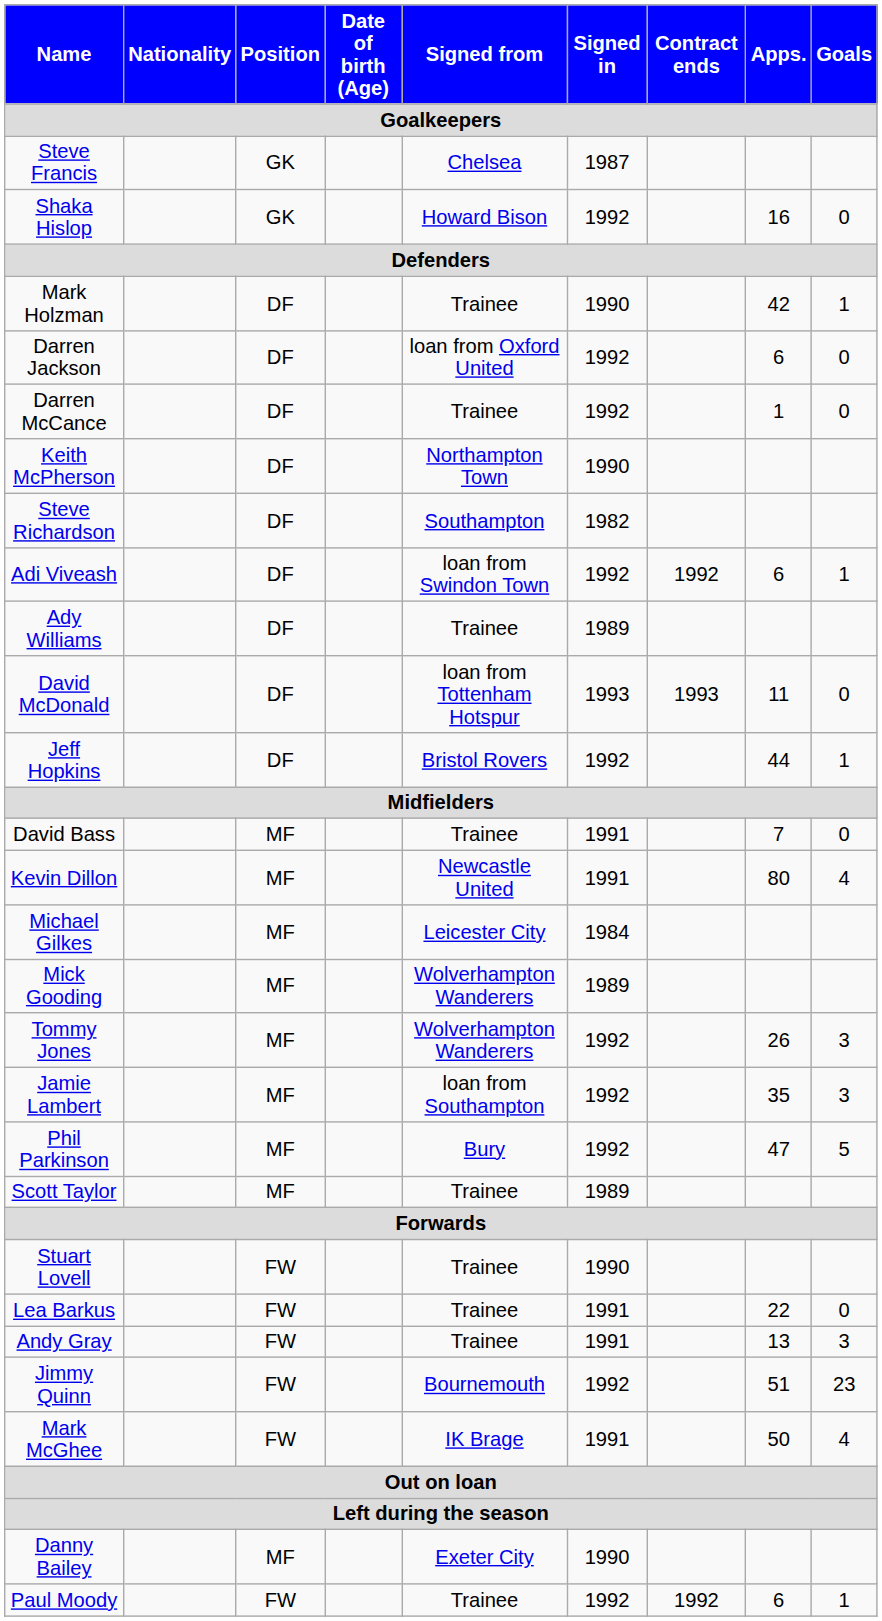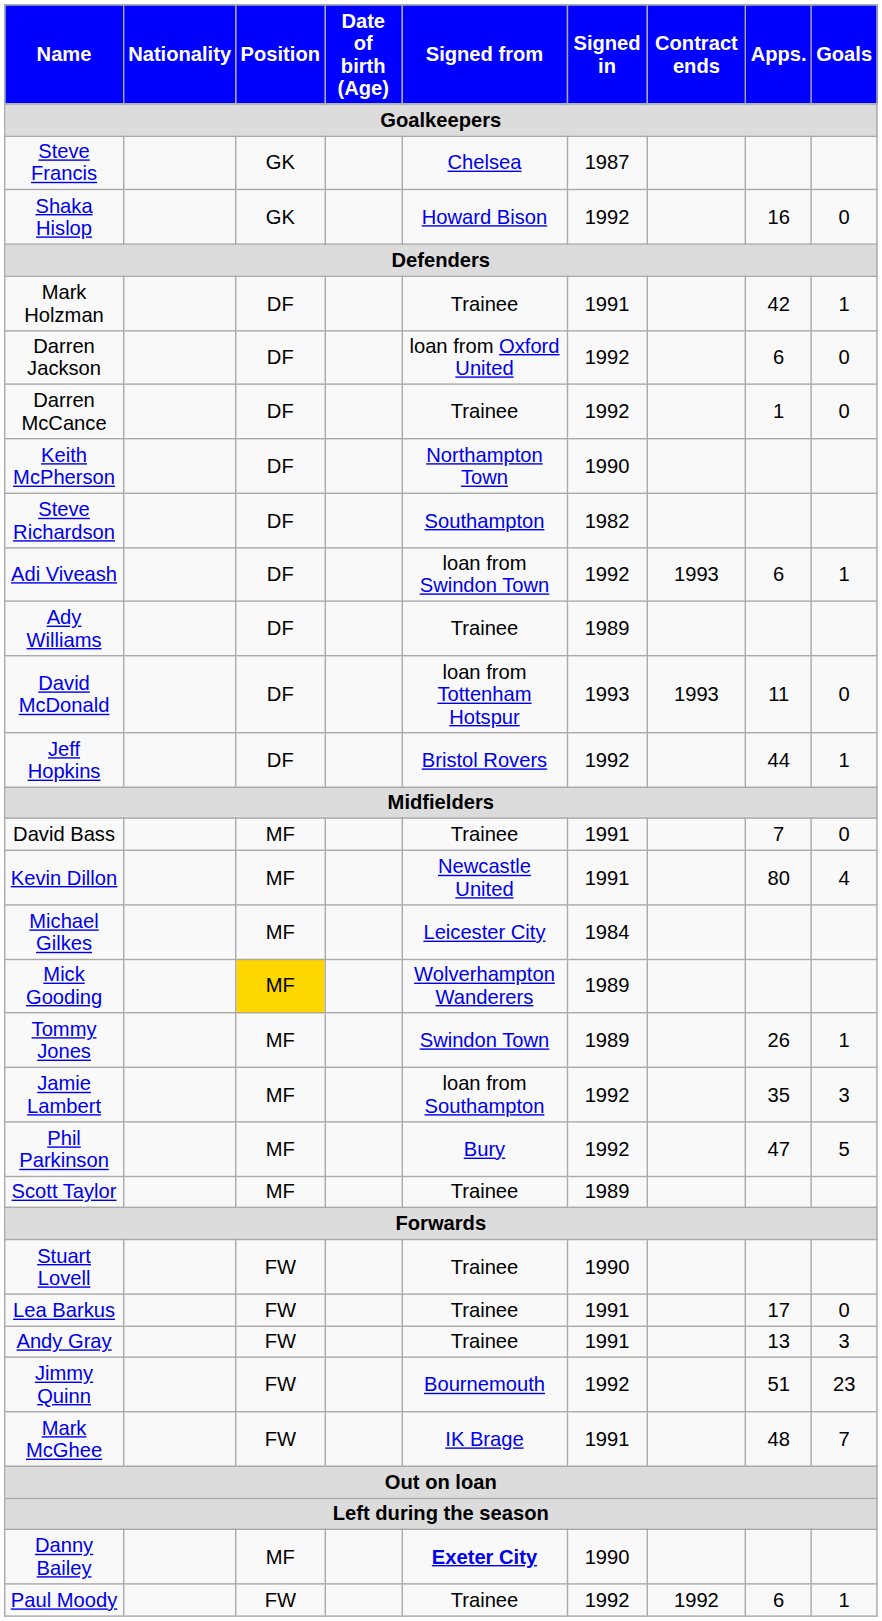Mark Holzman | Signed in: 1990 -> 1991
Adi Viveash | Contract ends: 1992 -> 1993
Mick Gooding | Position: no background -> gold background
Tommy Jones | Signed from: Wolverhampton Wanderers -> Swindon Town
Tommy Jones | Signed in: 1992 -> 1989
Tommy Jones | Goals: 3 -> 1
Lea Barkus | Apps.: 22 -> 17
Mark McGhee | Apps.: 50 -> 48
Mark McGhee | Goals: 4 -> 7
Danny Bailey | Signed from: normal -> bold
